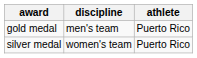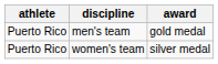columns swapped: athlete <-> award
